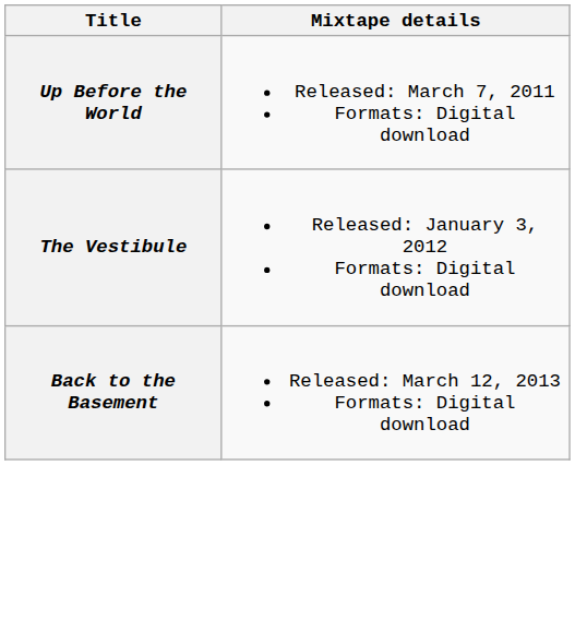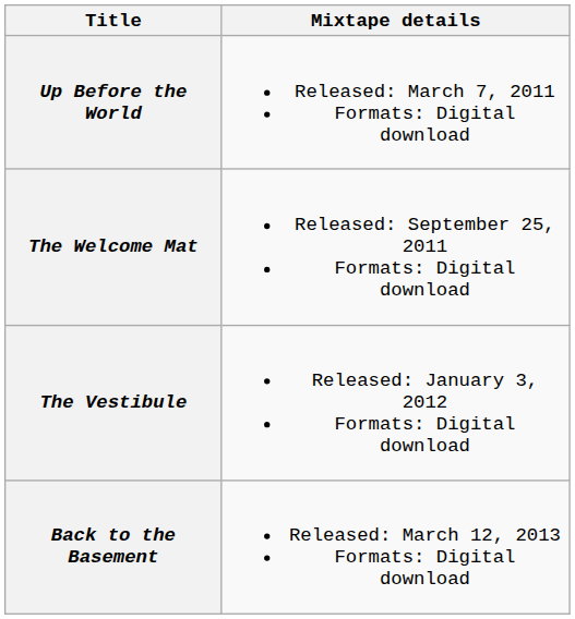+ row: The Welcome Mat | Released: September 25, 2011 Formats: Digital download
